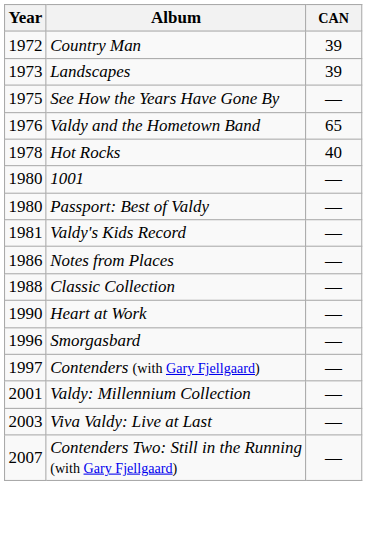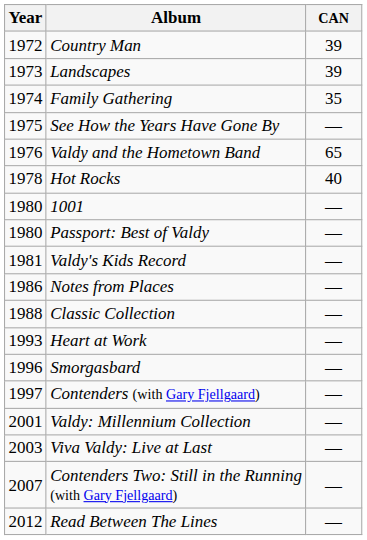+ row: 1974 | Family Gathering | 35
Heart at Work | Year: 1990 -> 1993
+ row: 2012 | Read Between The Lines | —
